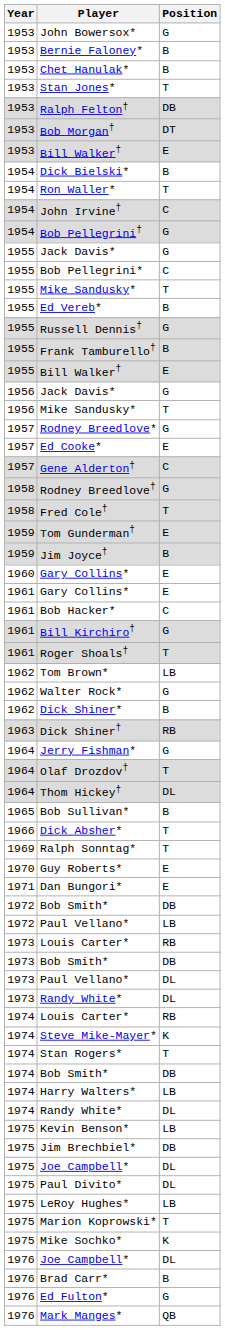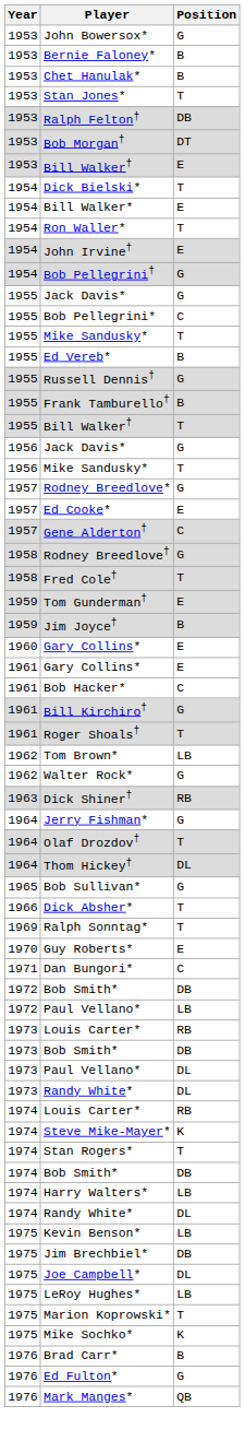Dick Bielski* | Position: B -> T
+ row: 1954 | Bill Walker* | E
John Irvine† | Position: C -> E
1955 / Bill Walker† | Position: E -> T
- row: 1962 | Dick Shiner* | B
Bob Sullivan* | Position: B -> G
Dan Bungori* | Position: E -> C
- row: 1975 | Paul Divito* | DL
- row: 1976 | Joe Campbell* | DL
